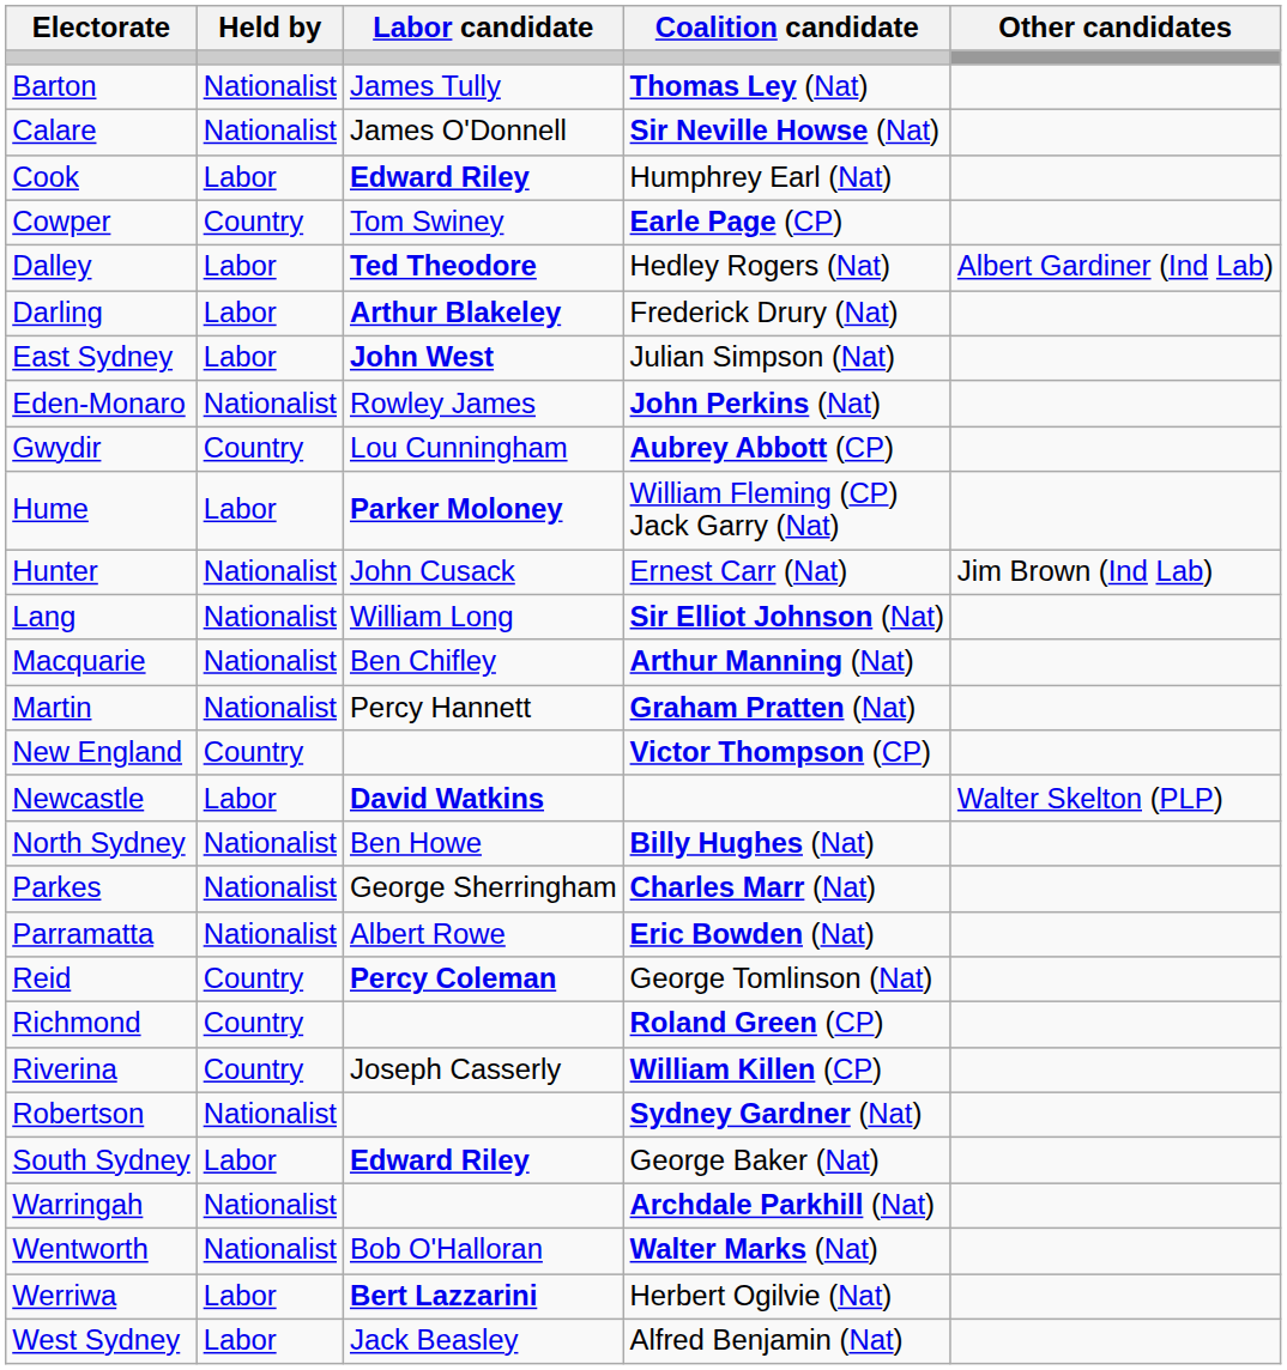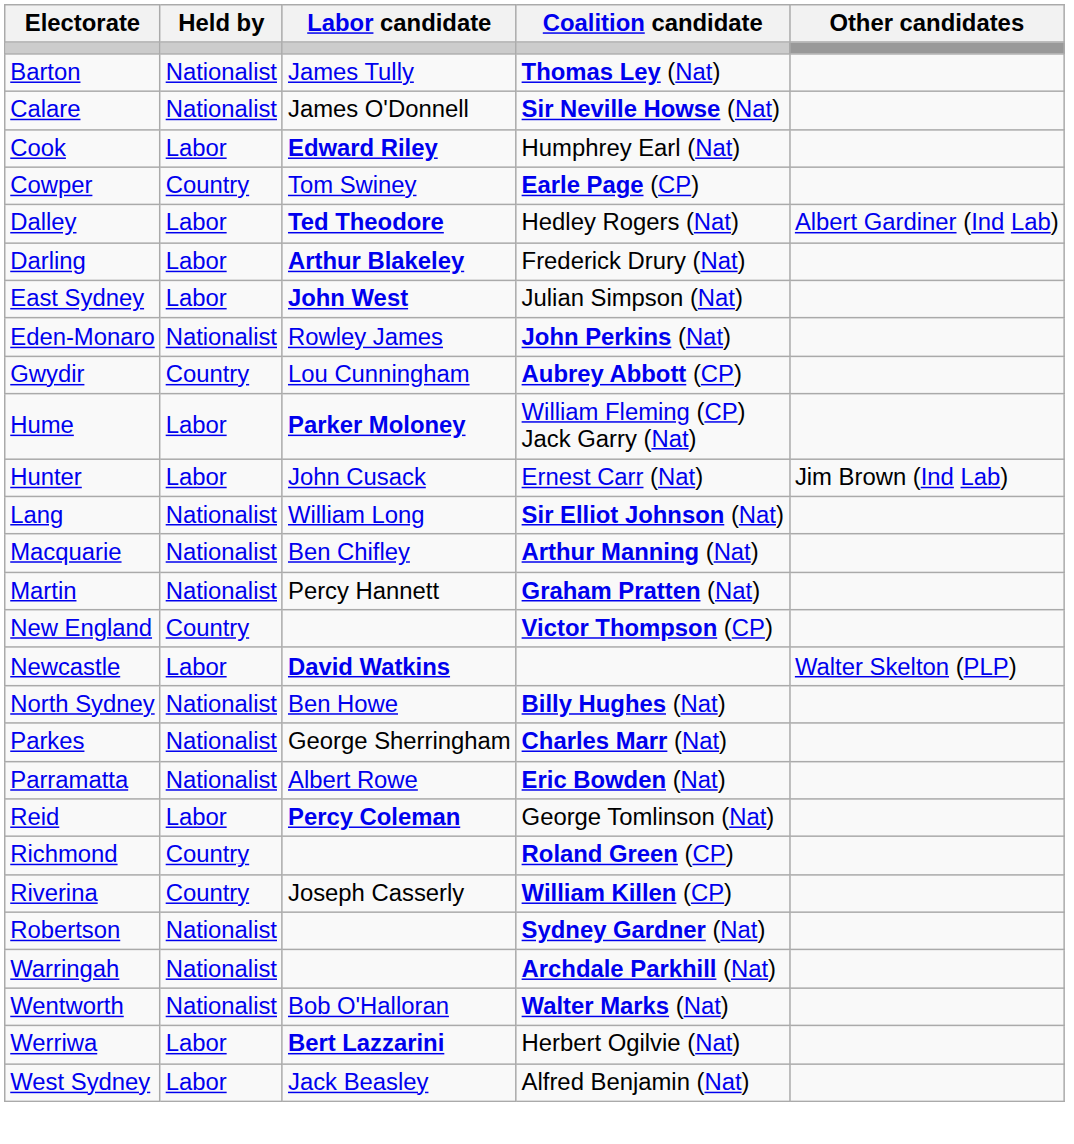Hunter | Held by: Nationalist -> Labor
Reid | Held by: Country -> Labor
- row: South Sydney | Labor | Edward Riley | George Baker (Nat)
